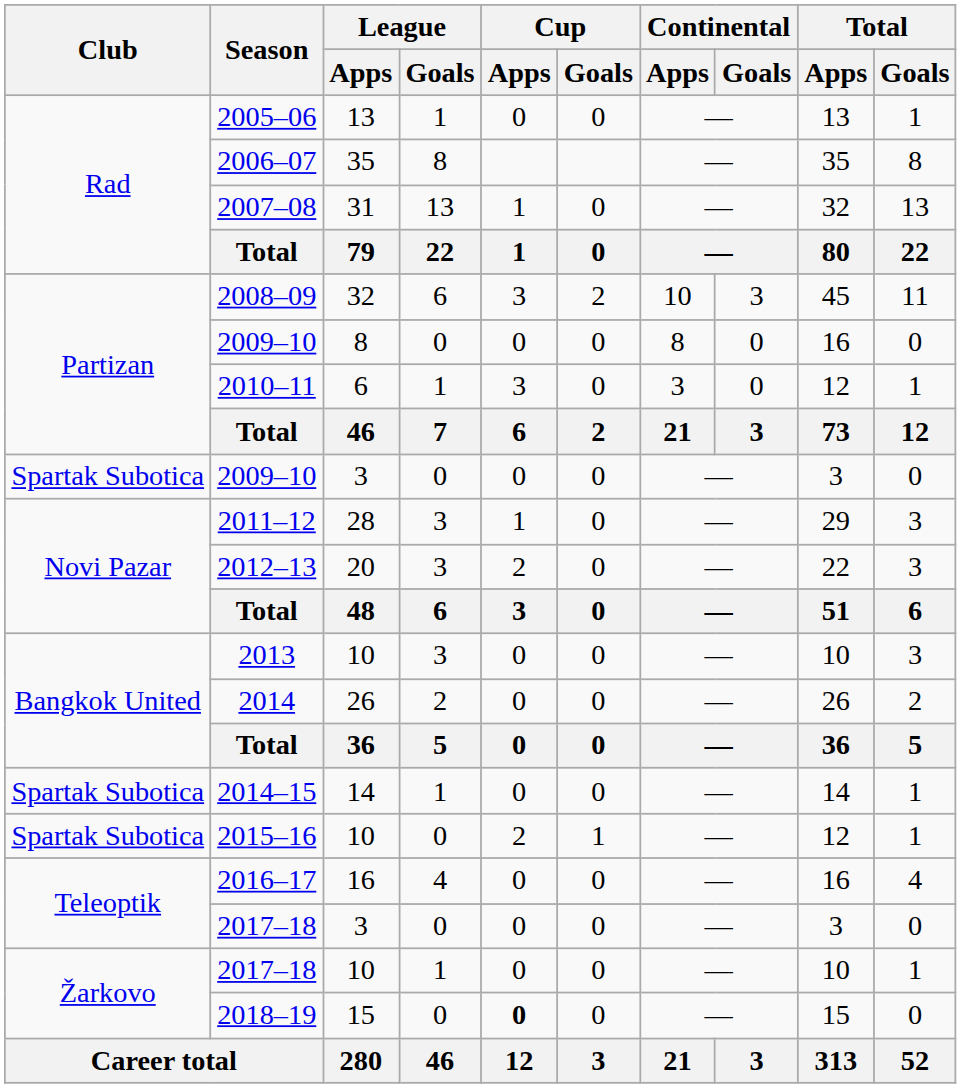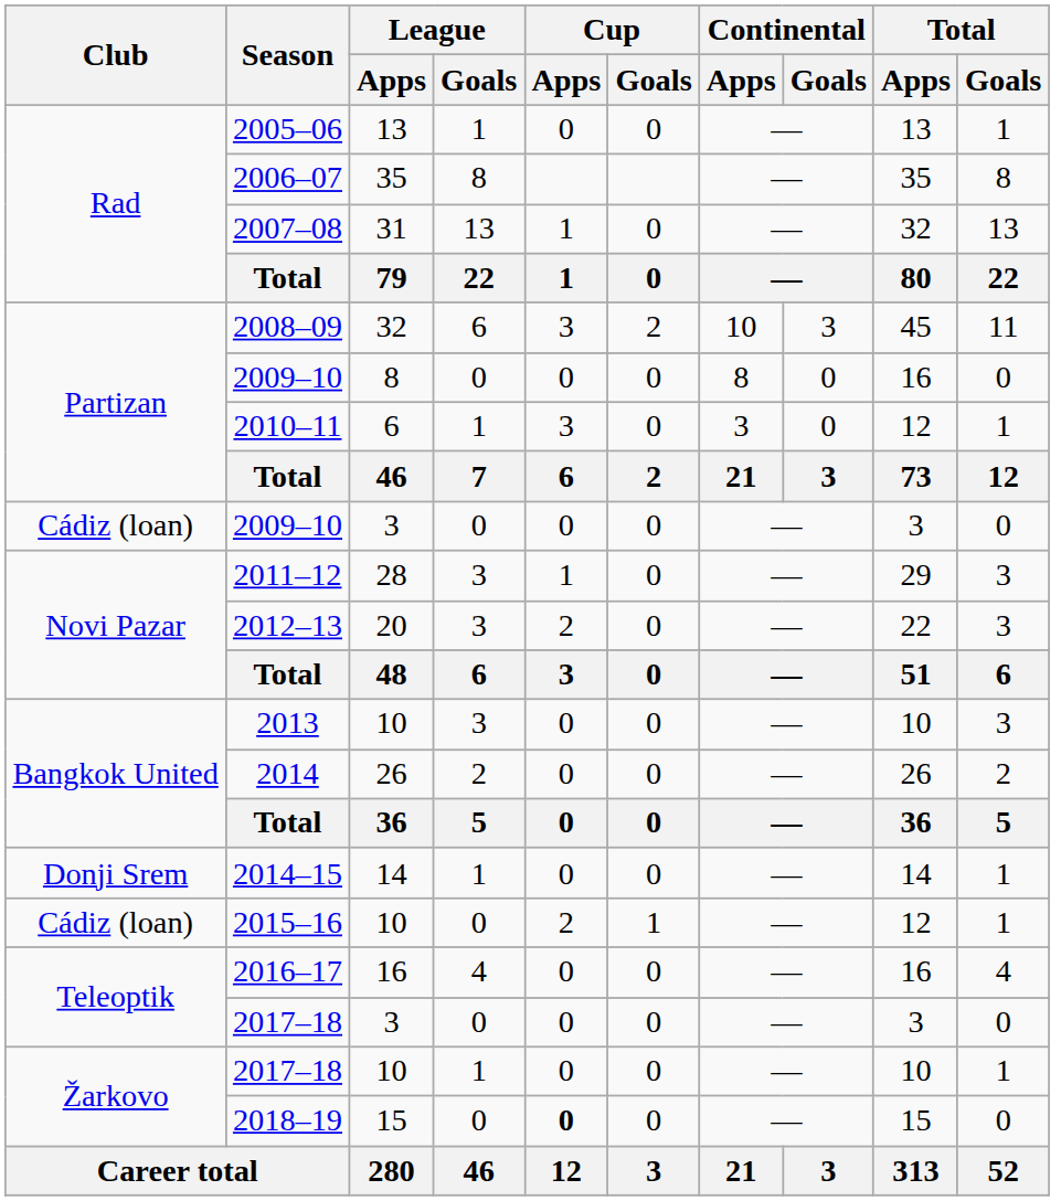2009–10 / 3 | Club: Spartak Subotica -> Cádiz (loan)
2014–15 | Club: Spartak Subotica -> Donji Srem
2015–16 | Club: Spartak Subotica -> Cádiz (loan)
